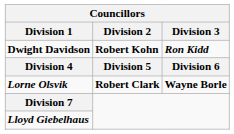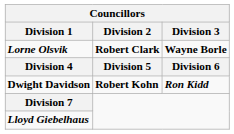rows swapped: Lorne Olsvik <-> Dwight Davidson
